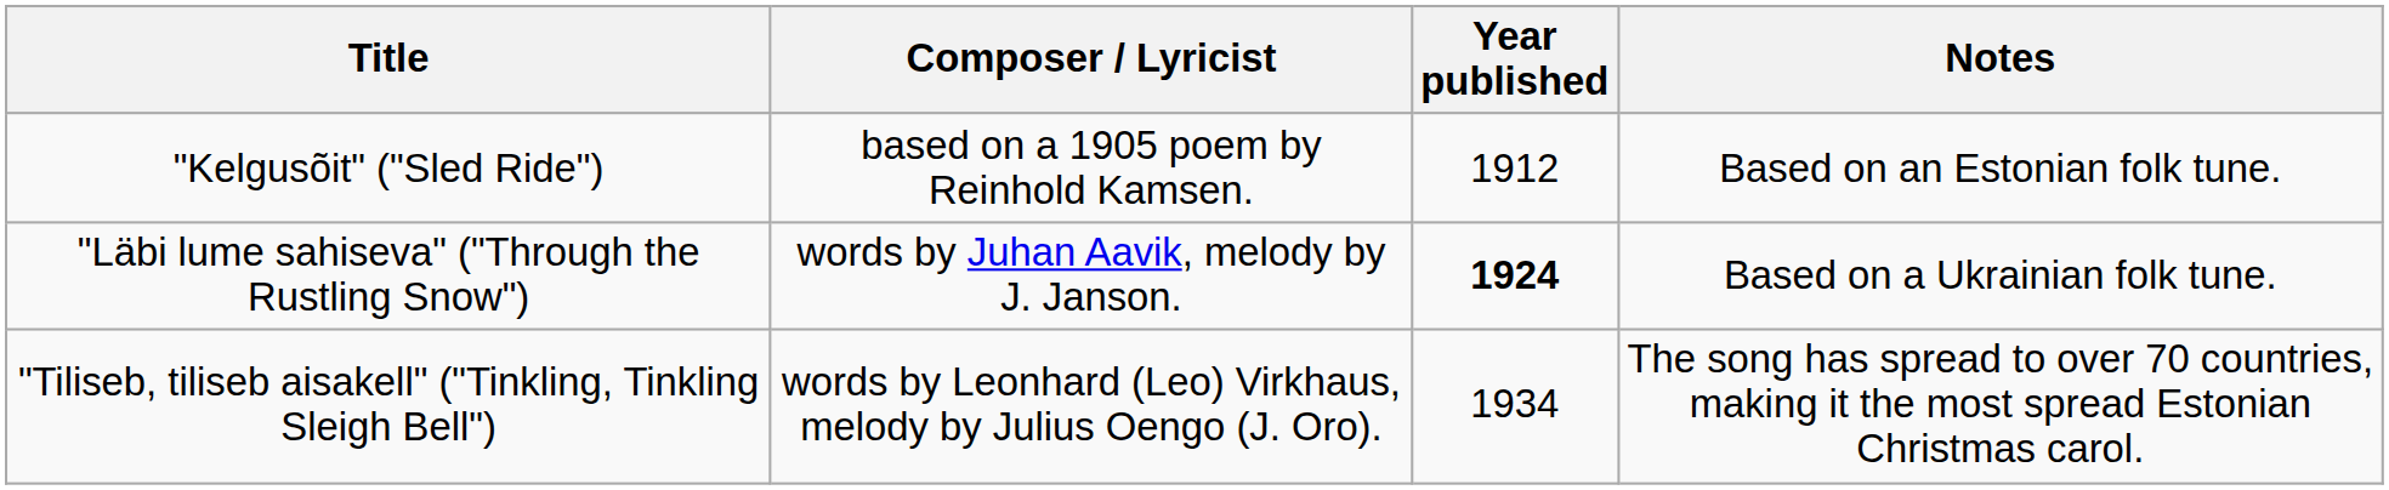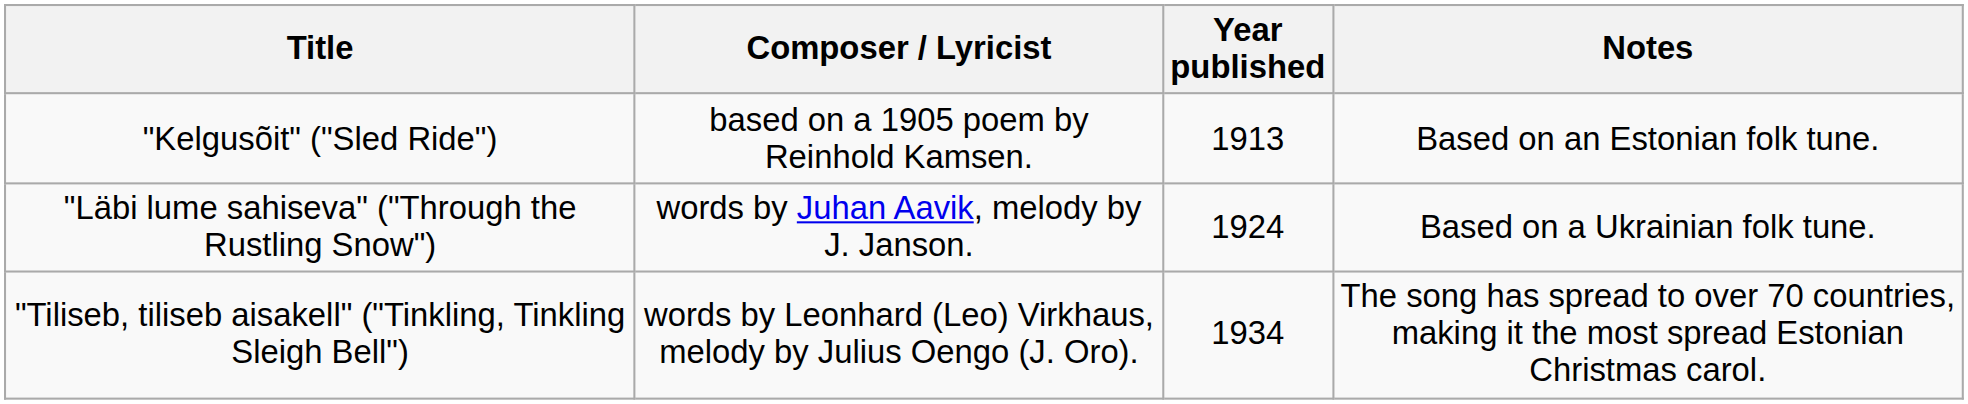"Kelgusõit" ("Sled Ride") | Year published: 1912 -> 1913
"Läbi lume sahiseva" ("Through the Rustling Snow") | Year published: bold -> normal
